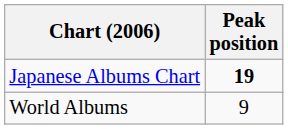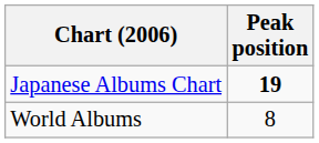World Albums | Peak position: 9 -> 8
